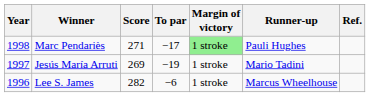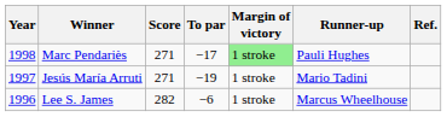Jesús María Arruti | Score: 269 -> 271
